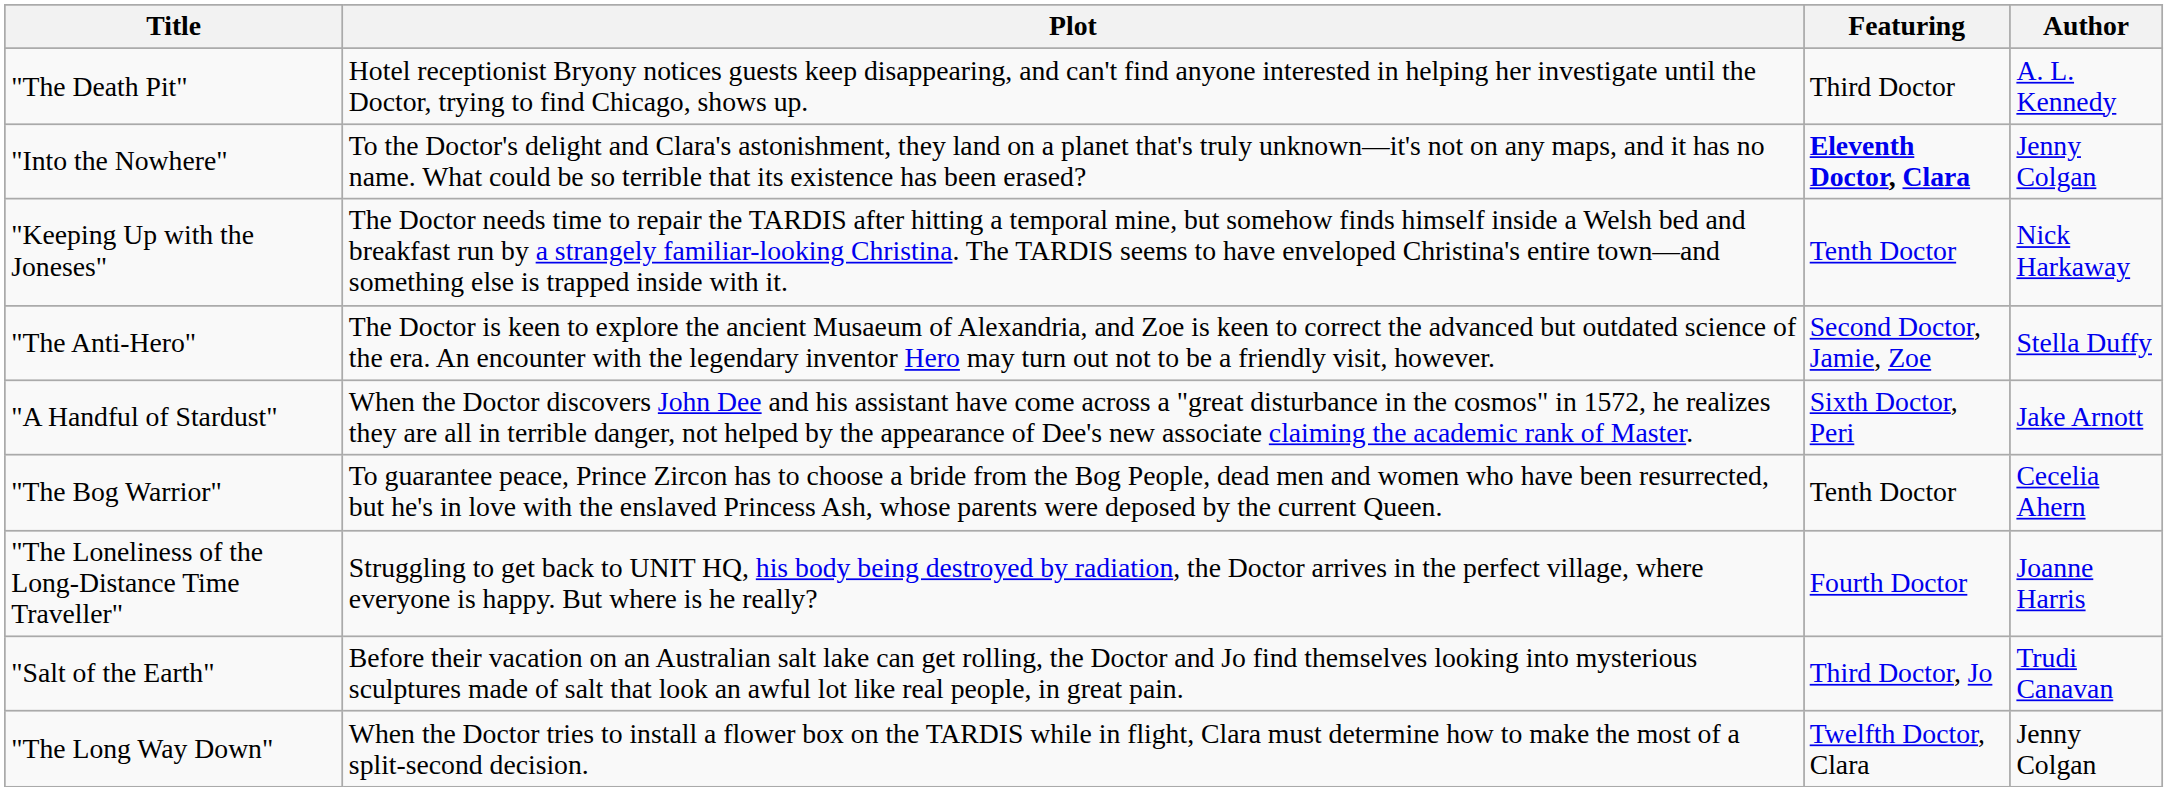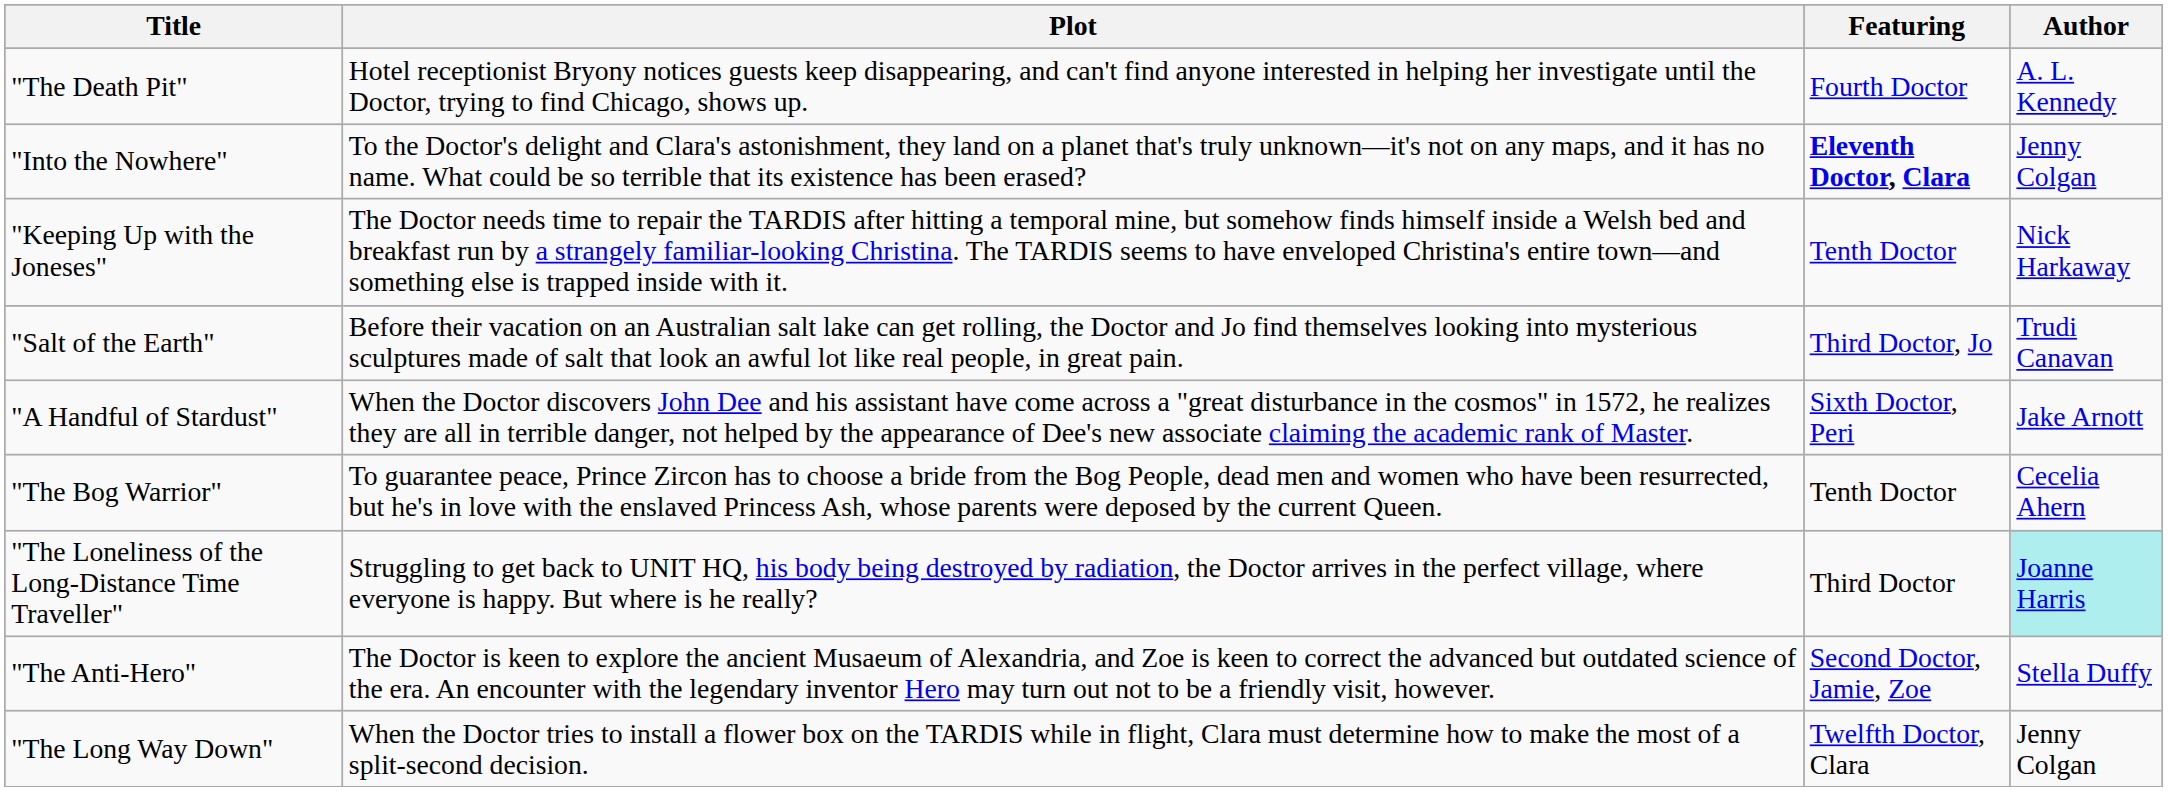"The Death Pit" | Featuring: Third Doctor -> Fourth Doctor
rows swapped: "Salt of the Earth" <-> "The Anti-Hero"
"The Loneliness of the Long-Distance Time Traveller" | Featuring: Fourth Doctor -> Third Doctor
"The Loneliness of the Long-Distance Time Traveller" | Author: no background -> paleturquoise background
